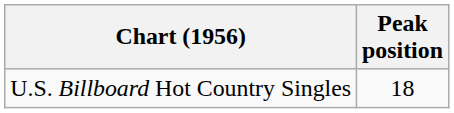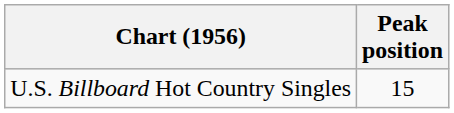U.S. Billboard Hot Country Singles | Peak position: 18 -> 15
